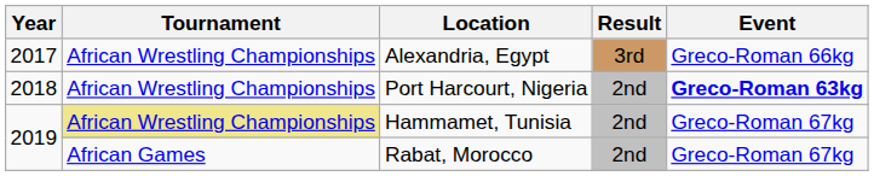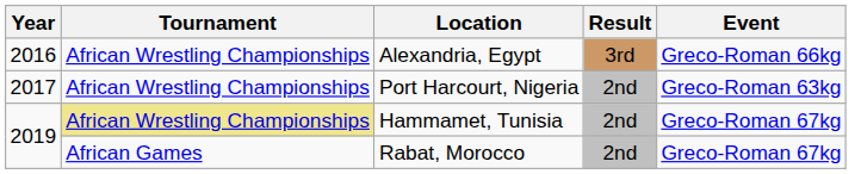Alexandria, Egypt | Year: 2017 -> 2016
Port Harcourt, Nigeria | Year: 2018 -> 2017
Port Harcourt, Nigeria | Event: bold -> normal
